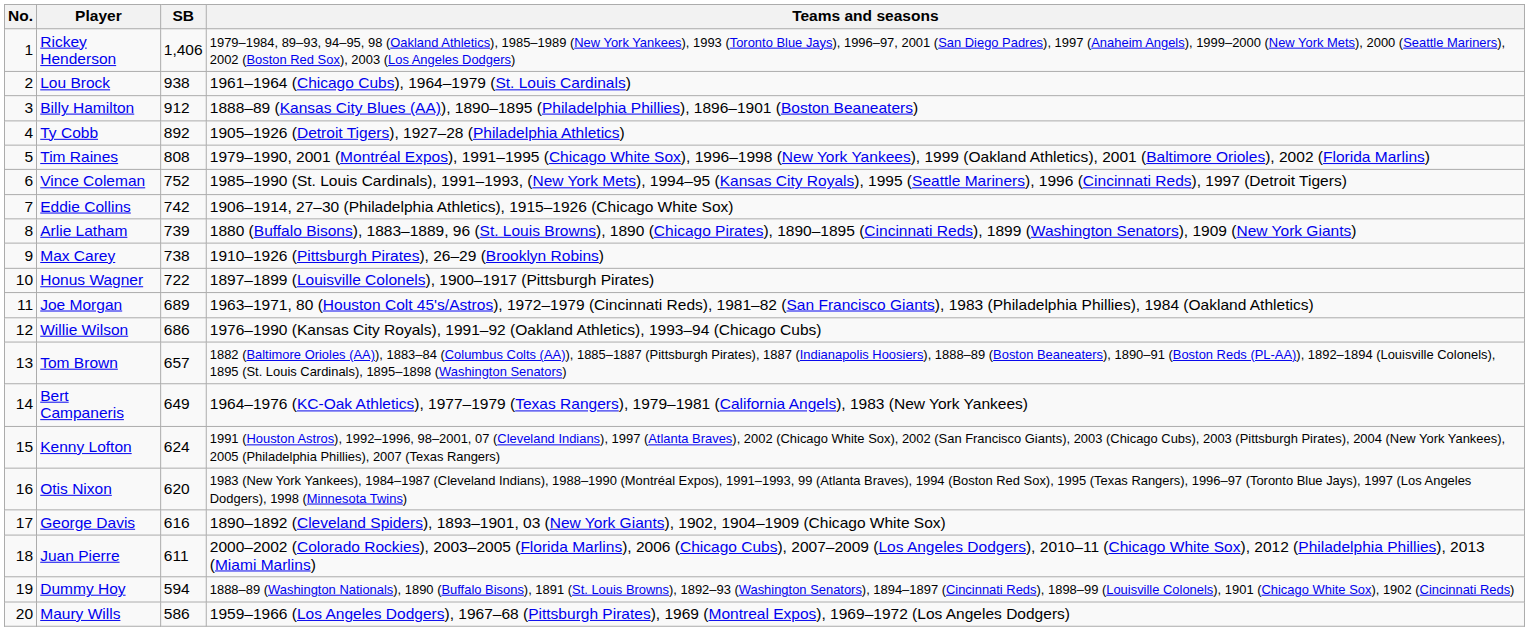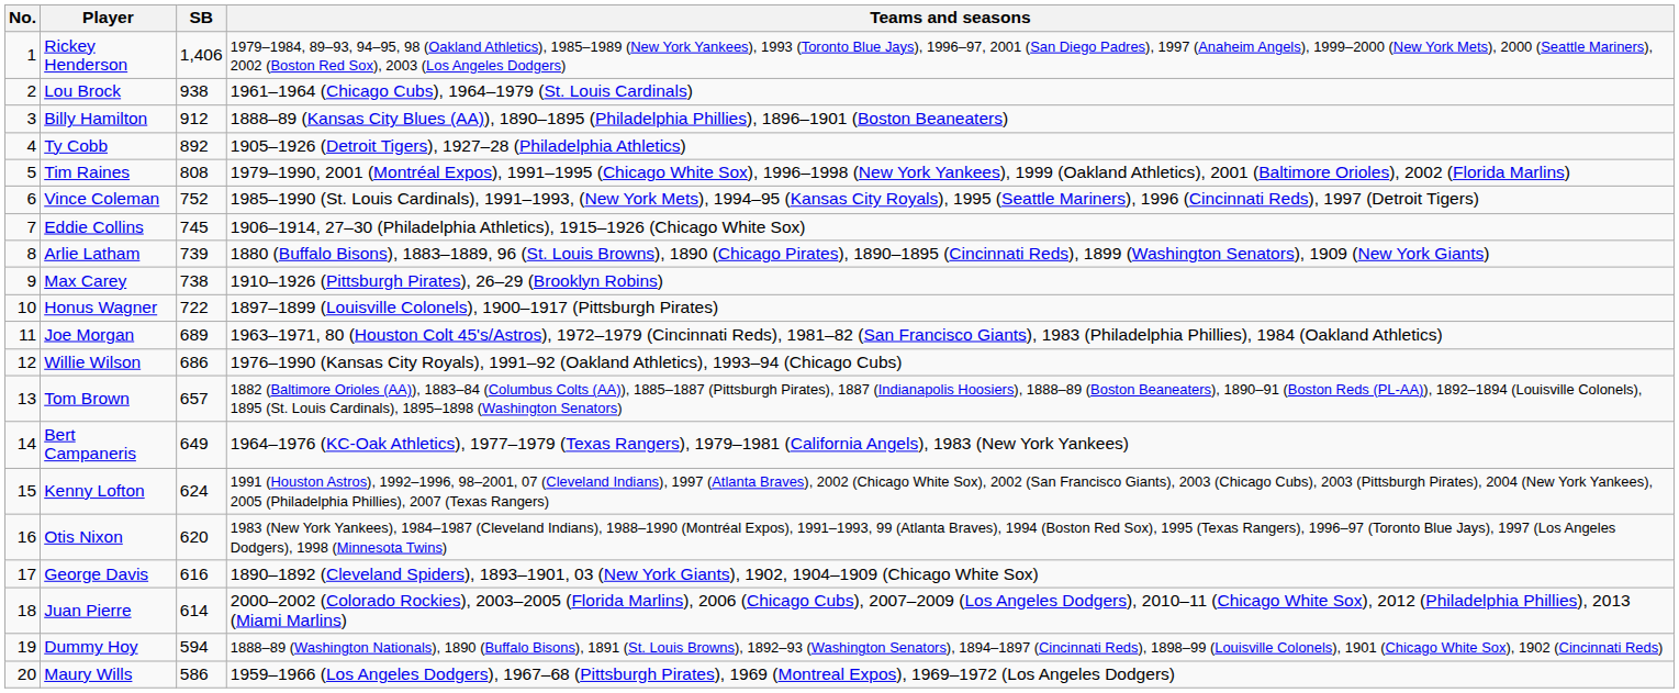Eddie Collins | SB: 742 -> 745
Juan Pierre | SB: 611 -> 614
